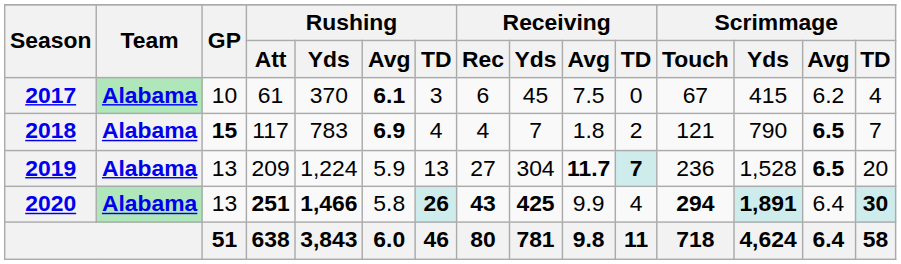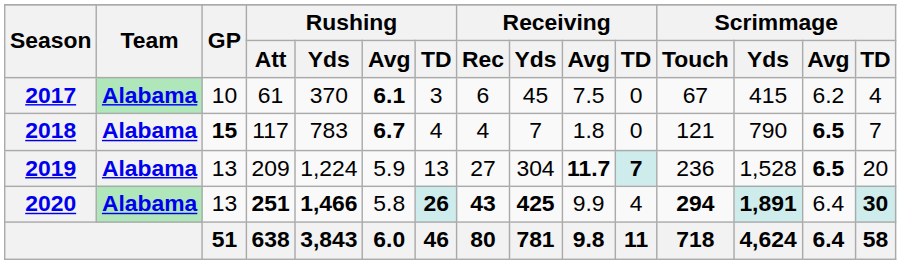2018 | Rushing / Avg: 6.9 -> 6.7
2018 | Receiving / TD: 2 -> 0
